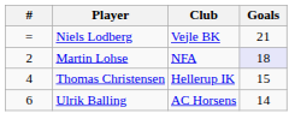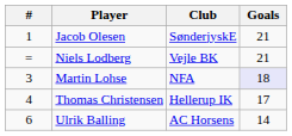+ row: 1 | Jacob Olesen | SønderjyskE | 21
Martin Lohse | #: 2 -> 3
Thomas Christensen | Goals: 15 -> 17
